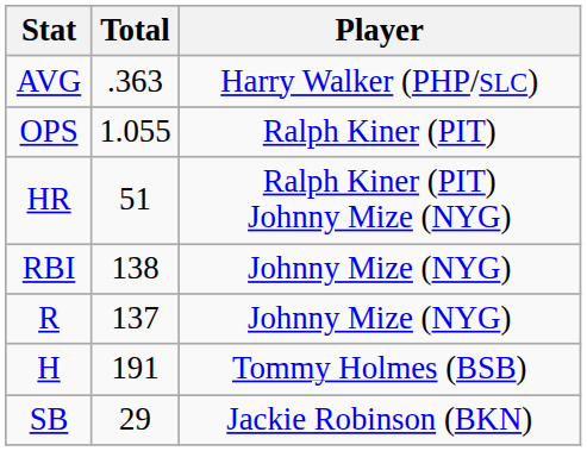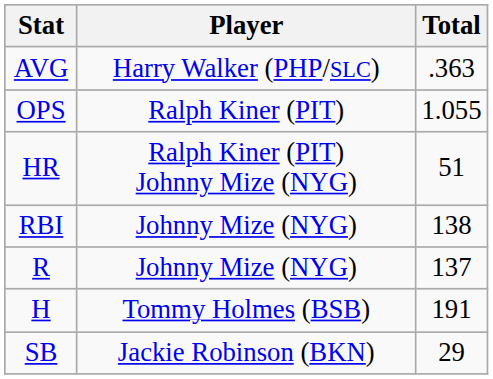columns swapped: Player <-> Total
